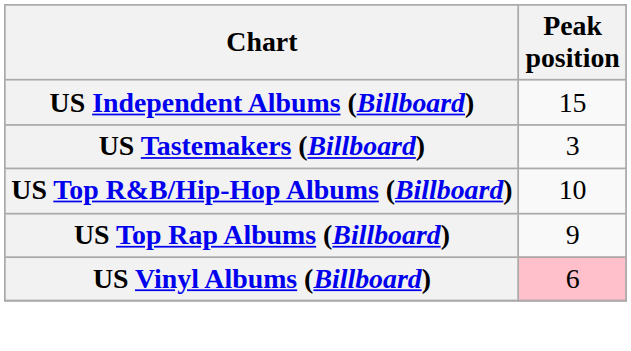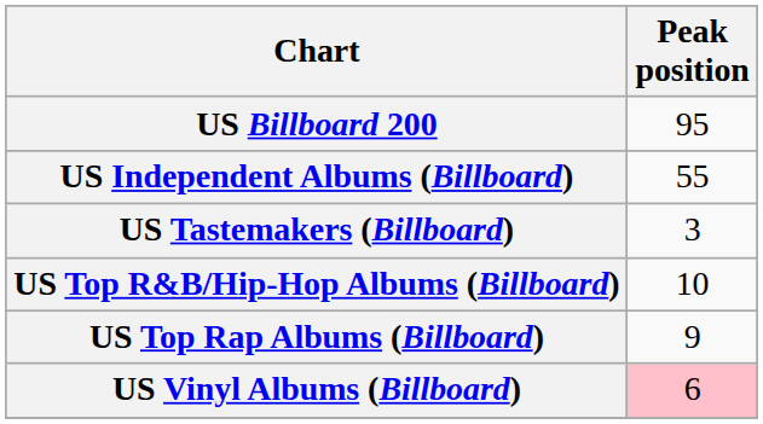+ row: US Billboard 200 | 95
US Independent Albums (Billboard) | Peak position: 15 -> 55
